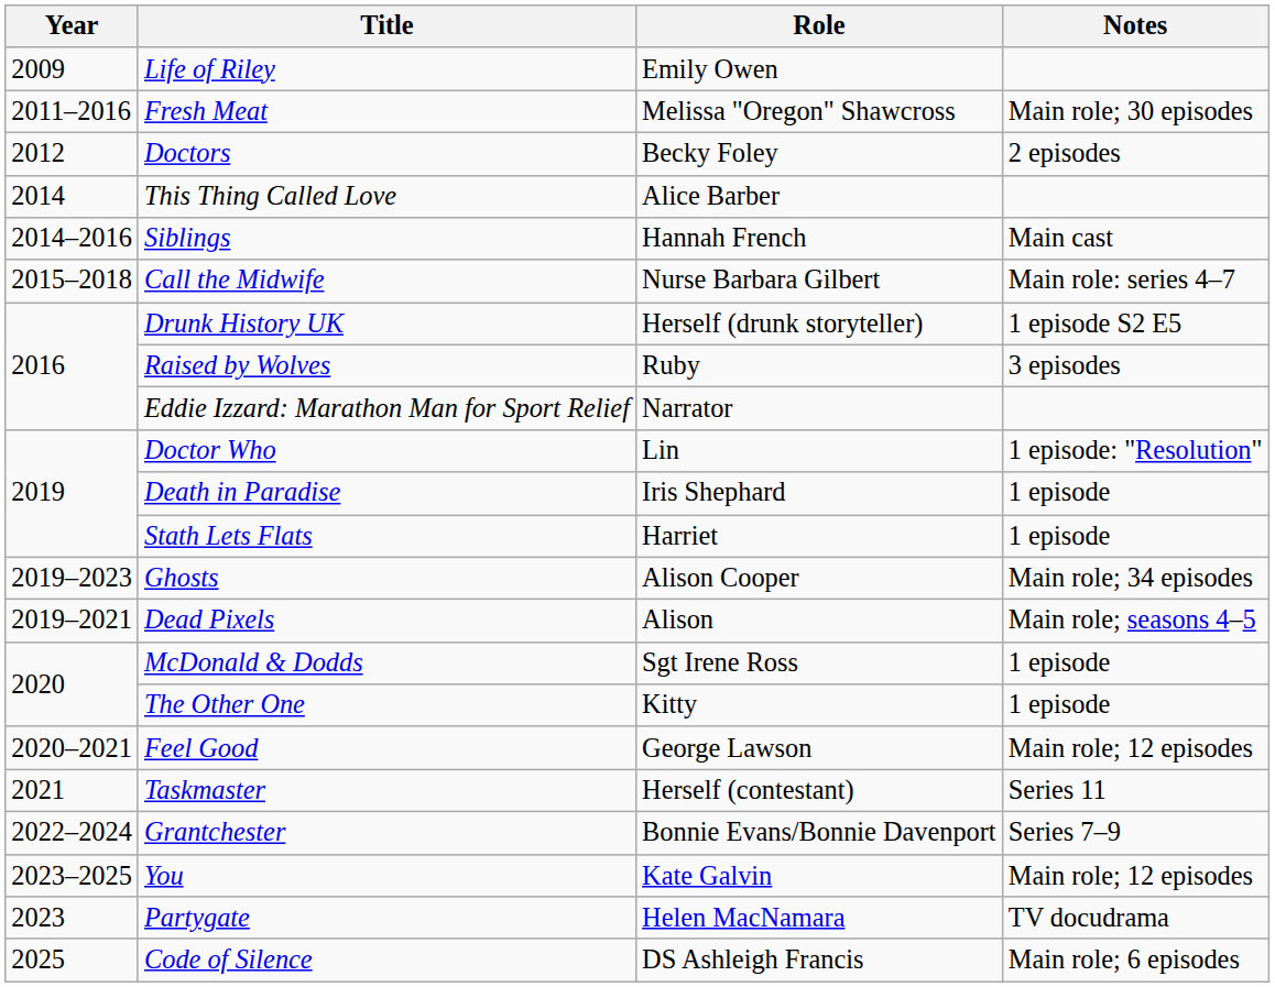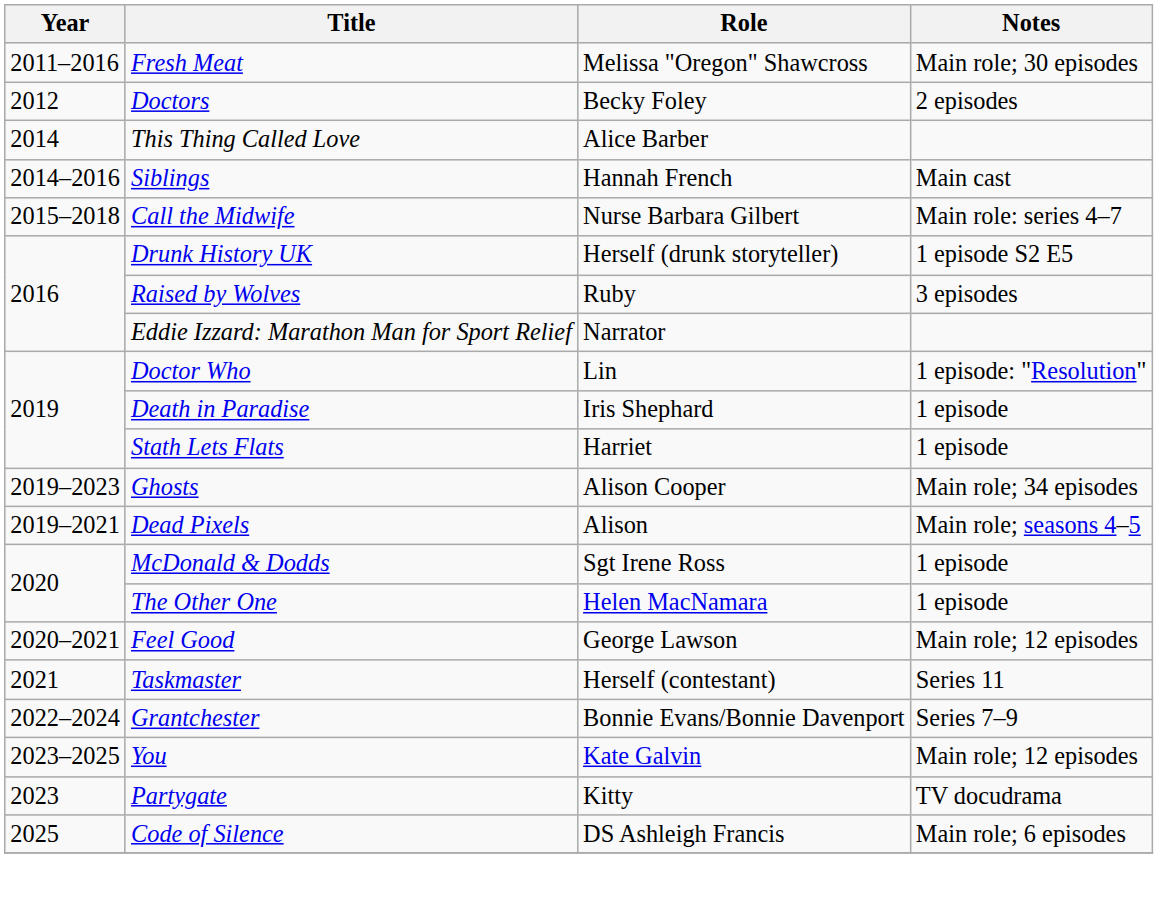- row: 2009 | Life of Riley | Emily Owen
The Other One | Role: Kitty -> Helen MacNamara
Partygate | Role: Helen MacNamara -> Kitty
